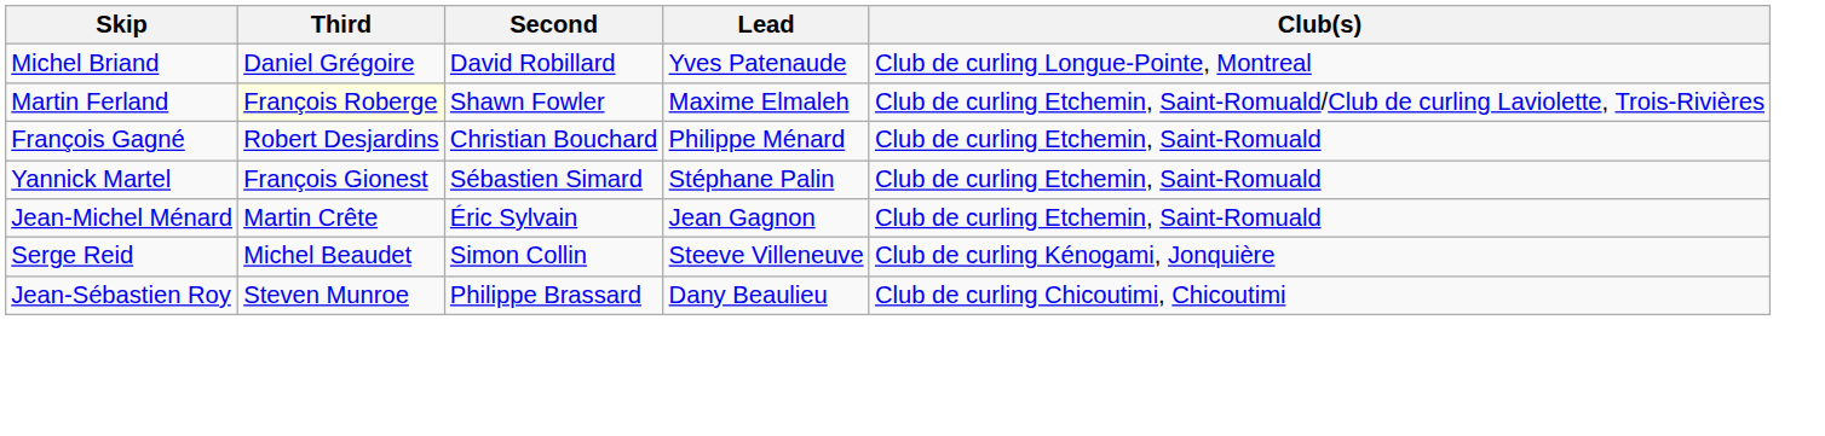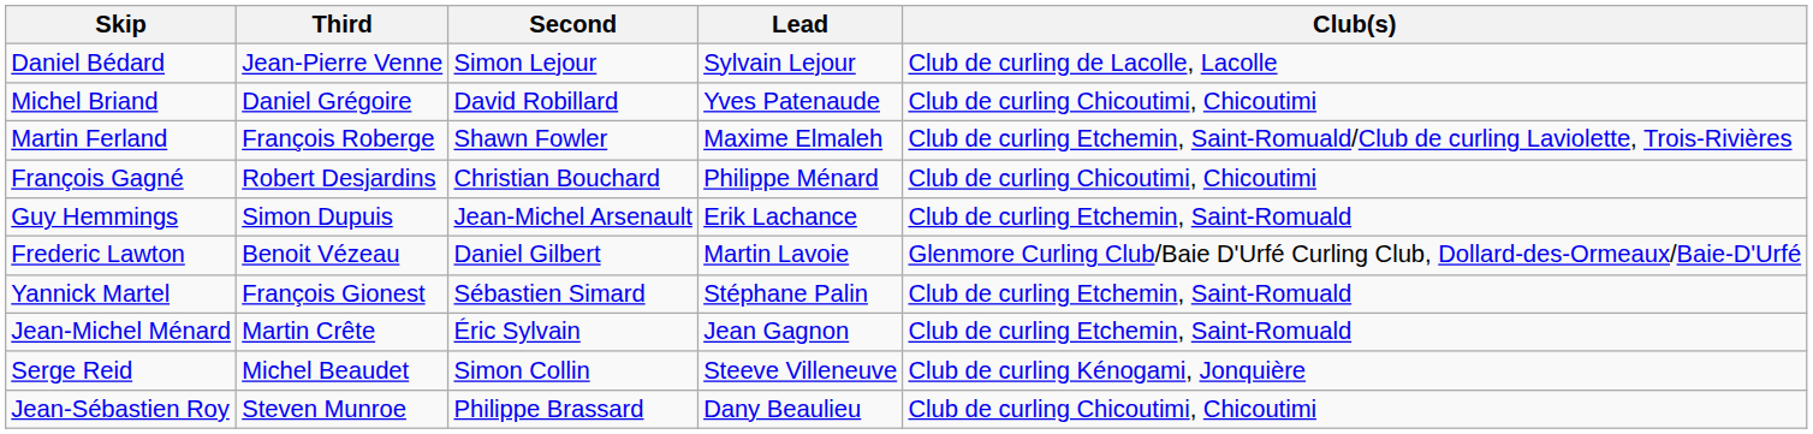+ row: Daniel Bédard | Jean-Pierre Venne | Simon Lejour | Sylvain Lejour | Club de curling de Lacolle, Lacolle
Michel Briand | Club(s): Club de curling Longue-Pointe, Montreal -> Club de curling Chicoutimi, Chicoutimi
Martin Ferland | Third: lightyellow background -> no background
François Gagné | Club(s): Club de curling Etchemin, Saint-Romuald -> Club de curling Chicoutimi, Chicoutimi
+ row: Guy Hemmings | Simon Dupuis | Jean-Michel Arsenault | Erik Lachance | Club de curling Etchemin, Saint-Romuald
+ row: Frederic Lawton | Benoit Vézeau | Daniel Gilbert | Martin Lavoie | Glenmore Curling Club/Baie D'Urfé Curling Club, Dollard-des-Ormeaux/Baie-D'Urfé
